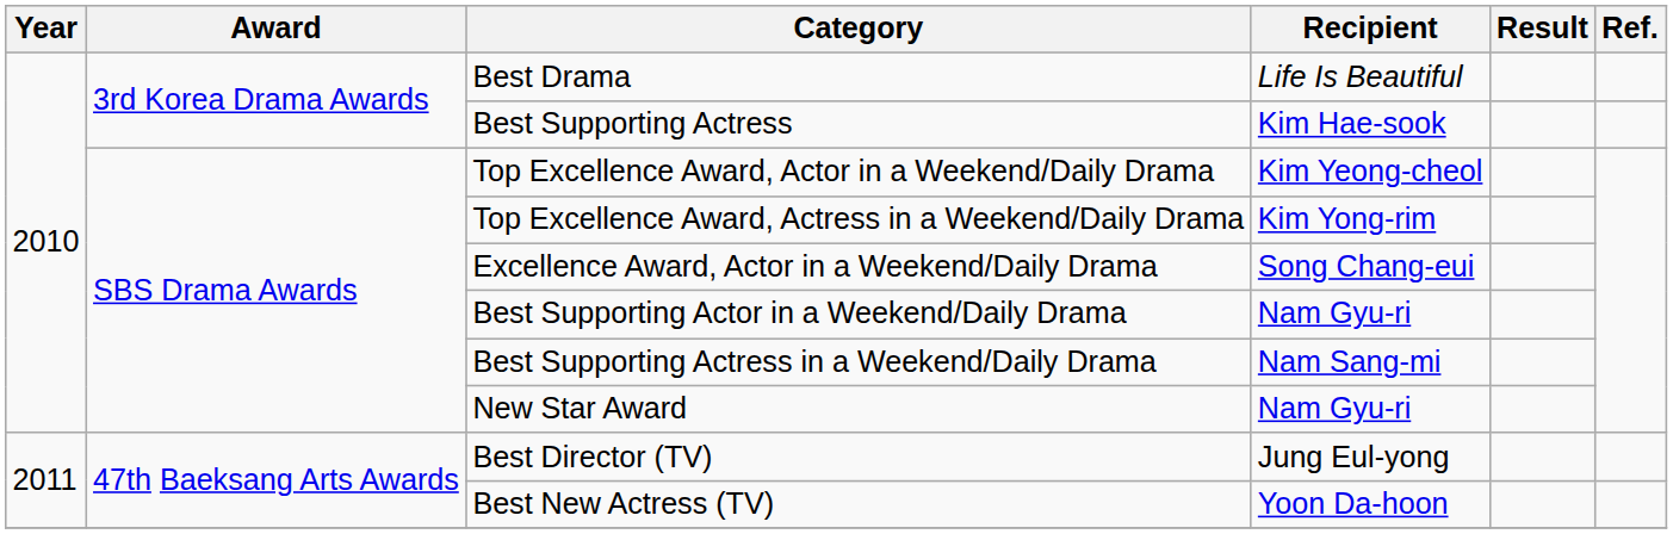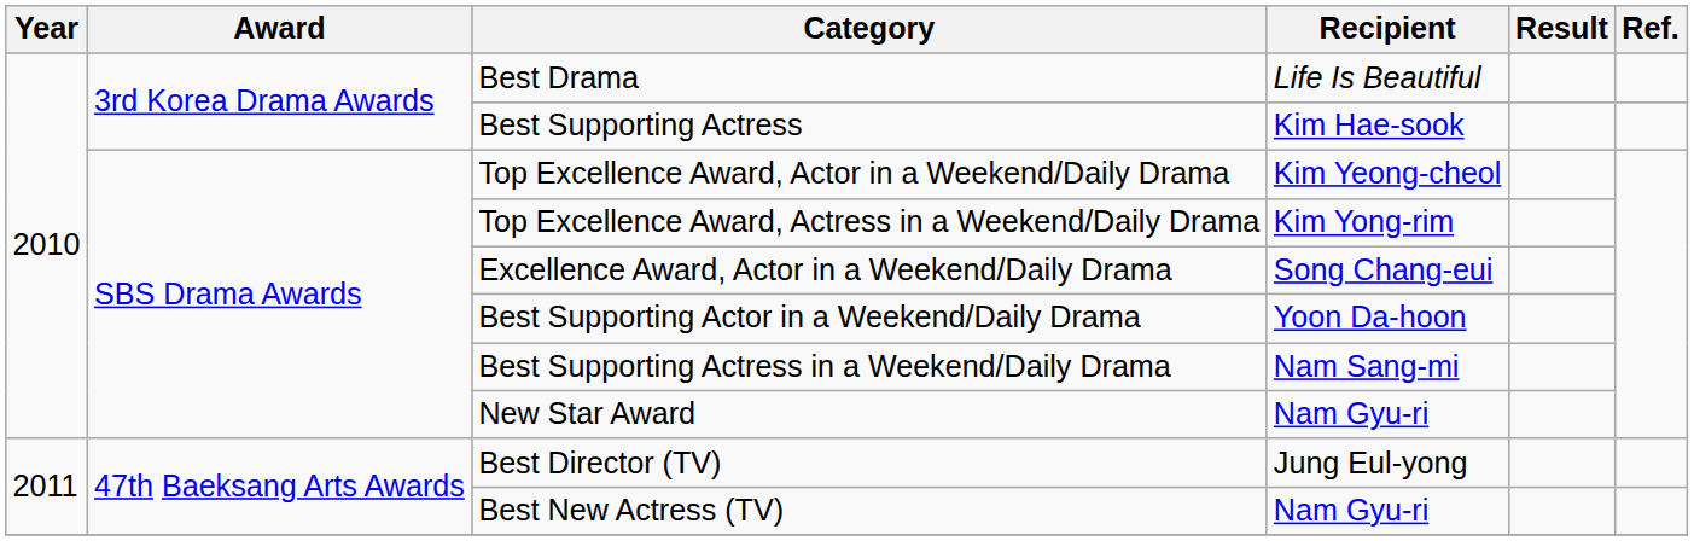Best Supporting Actor in a Weekend/Daily Drama | Recipient: Nam Gyu-ri -> Yoon Da-hoon
Best New Actress (TV) | Recipient: Yoon Da-hoon -> Nam Gyu-ri
